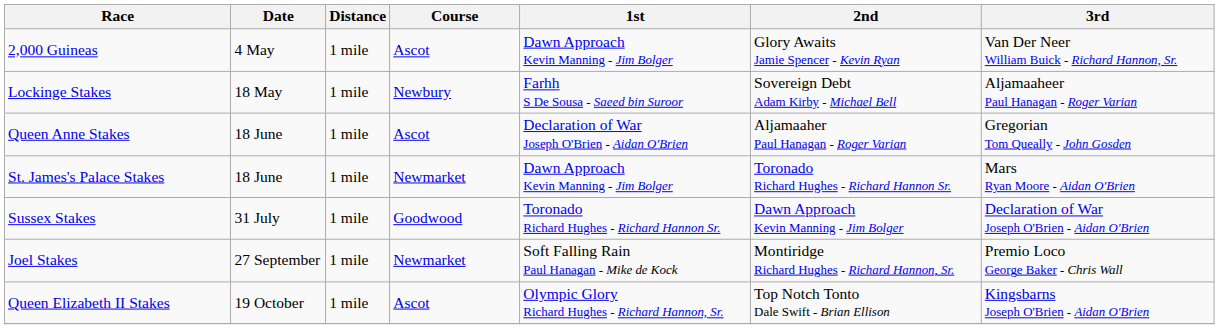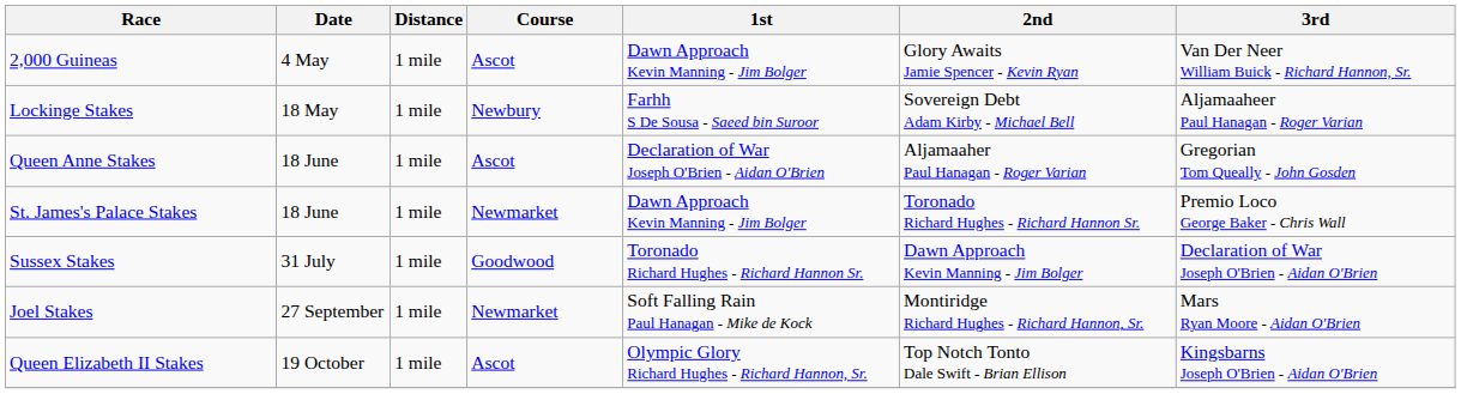St. James's Palace Stakes | 3rd: Mars Ryan Moore - Aidan O'Brien -> Premio Loco George Baker - Chris Wall
Joel Stakes | 3rd: Premio Loco George Baker - Chris Wall -> Mars Ryan Moore - Aidan O'Brien
